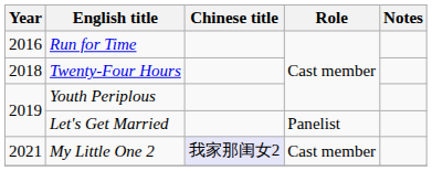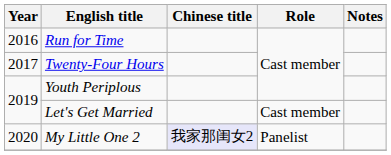Twenty-Four Hours | Year: 2018 -> 2017
Let's Get Married | Role: Panelist -> Cast member
My Little One 2 | Year: 2021 -> 2020
My Little One 2 | Role: Cast member -> Panelist
